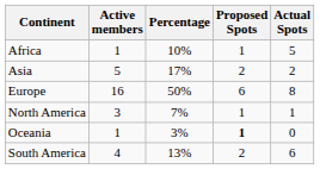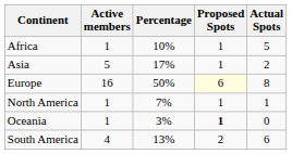Asia | Proposed Spots: 2 -> 1
Europe | Proposed Spots: no background -> lightyellow background
North America | Active members: 3 -> 1
